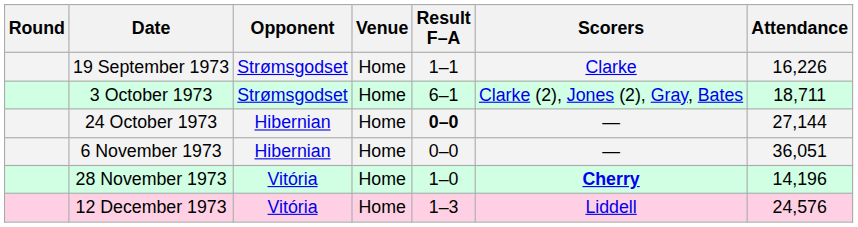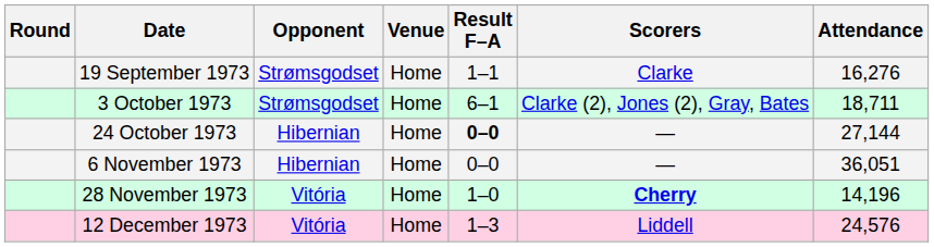19 September 1973 | Attendance: 16,226 -> 16,276
